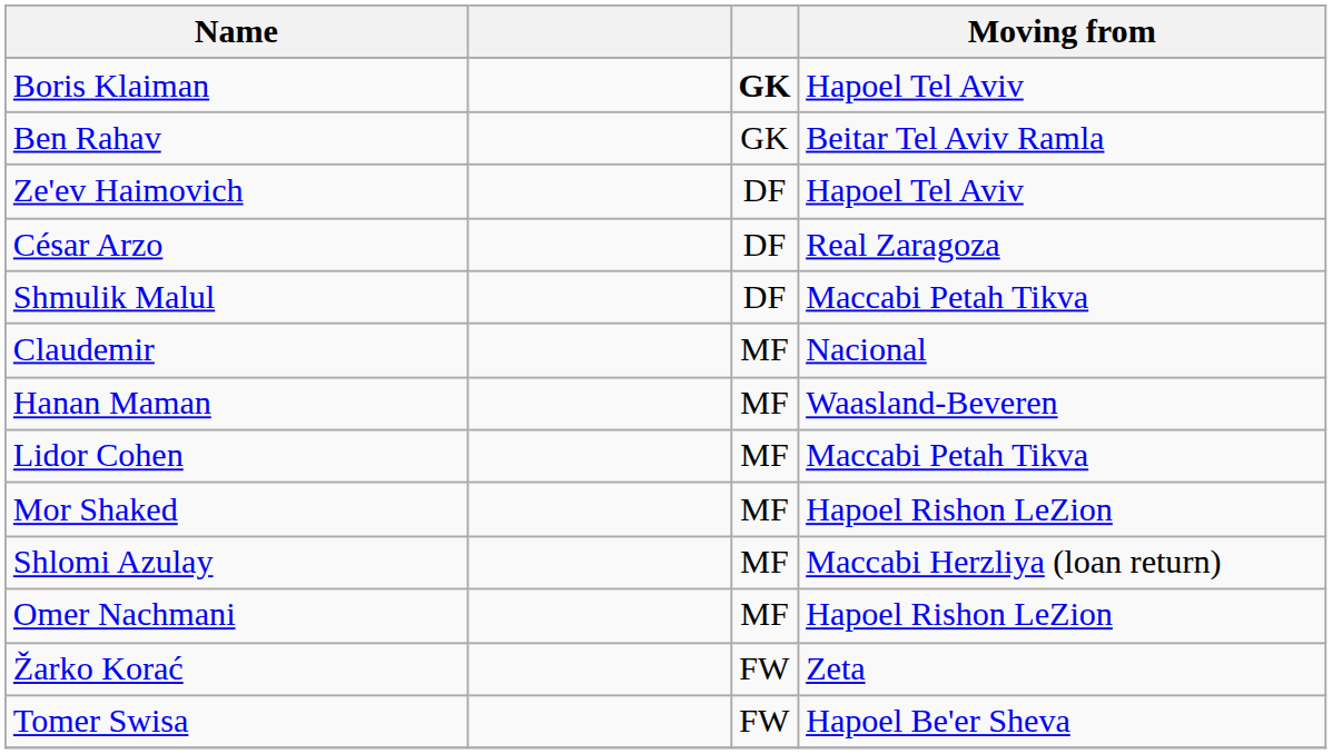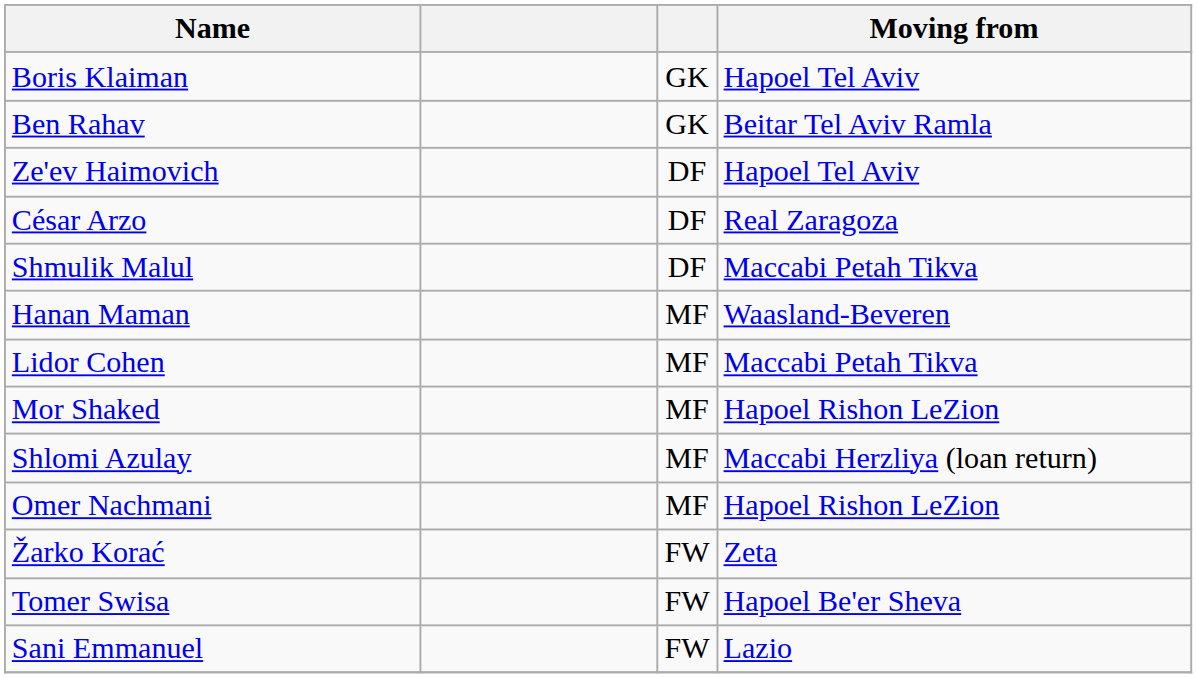Boris Klaiman | column 3: bold -> normal
- row: Claudemir | MF | Nacional
+ row: Sani Emmanuel | FW | Lazio
